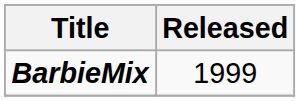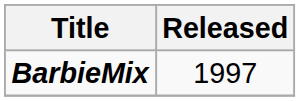BarbieMix | Released: 1999 -> 1997
